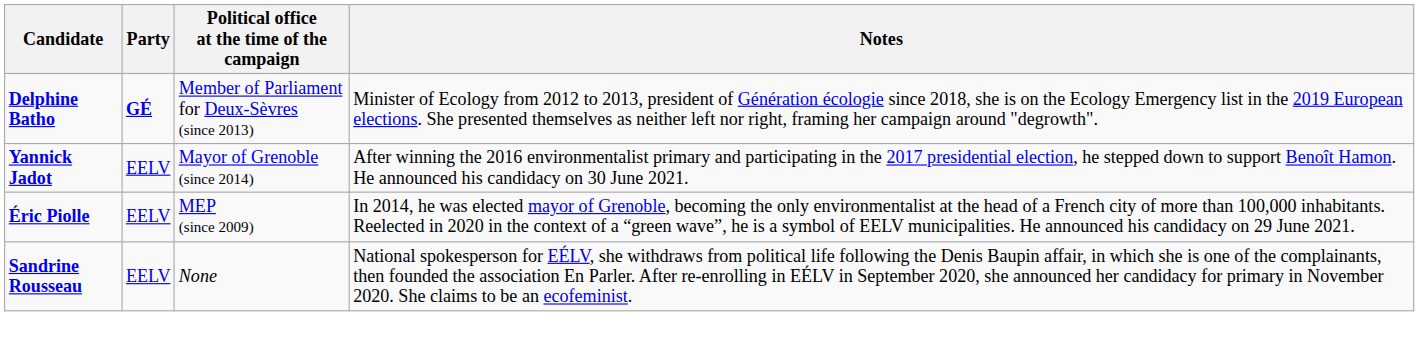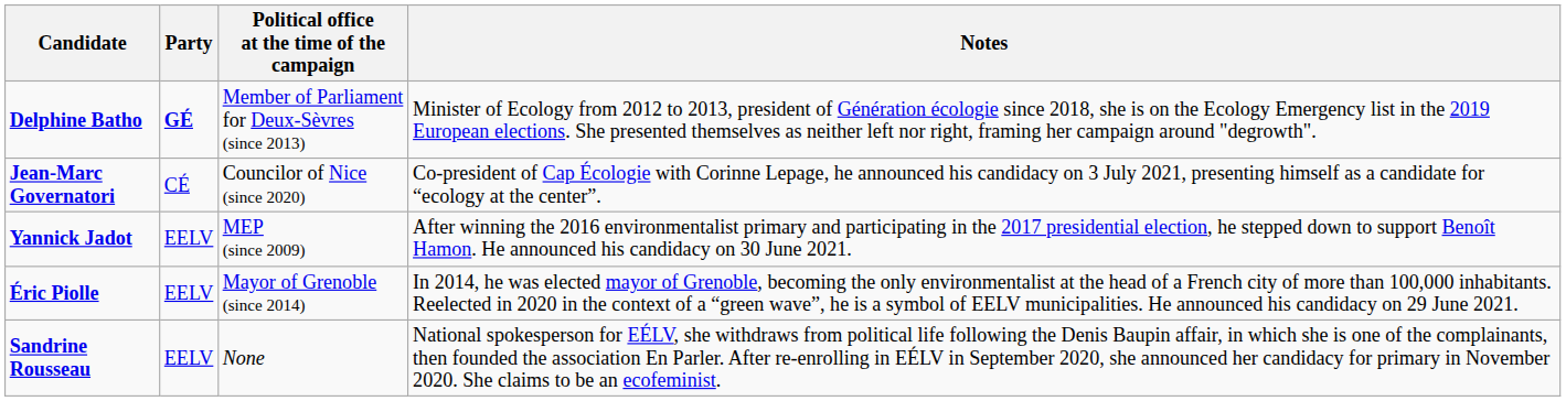+ row: Jean-Marc Governatori | CÉ | Councilor of Nice (since 2020) | Co-president of Cap Écologie with Corinne Lepage, he announced his candidacy on 3 July 2021, presenting himself as a candidate for “ecology at the center”.
Yannick Jadot | Political office at the time of the campaign: Mayor of Grenoble (since 2014) -> MEP (since 2009)
Éric Piolle | Political office at the time of the campaign: MEP (since 2009) -> Mayor of Grenoble (since 2014)
